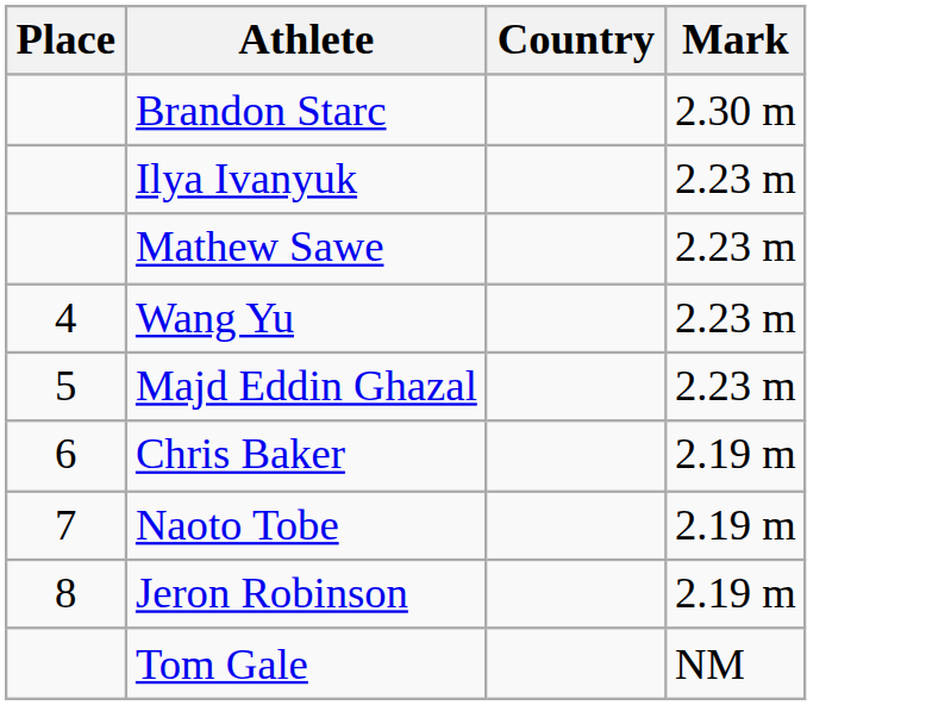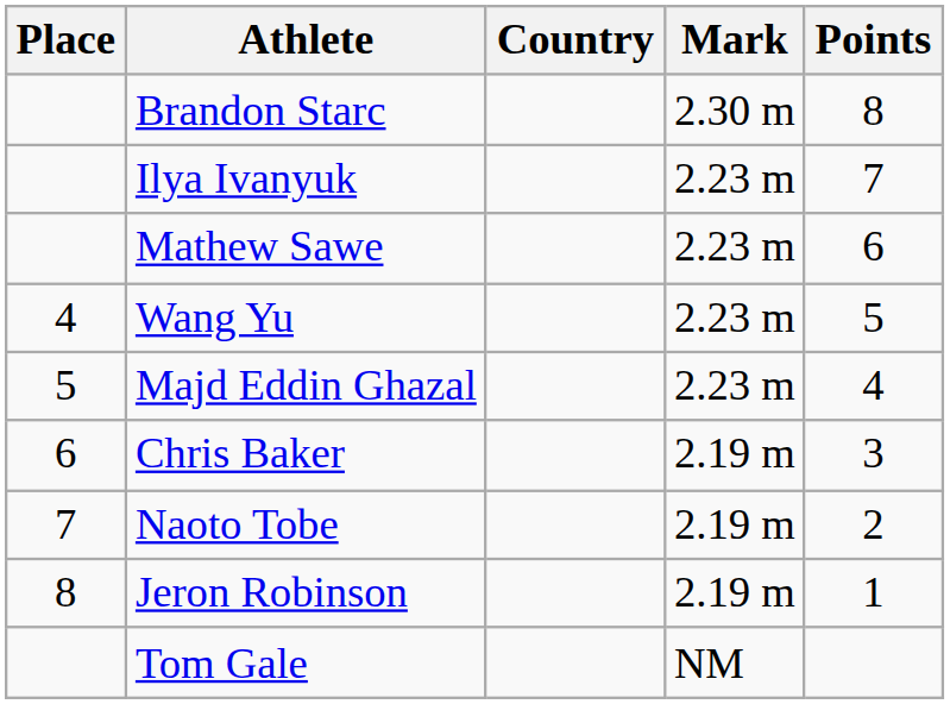+ column: Points | 8 | 7 | 6 | 5 | 4 | 3 | 2 | 1
